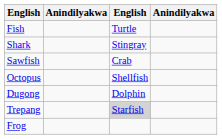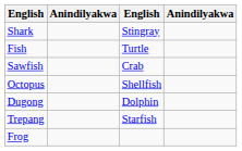rows swapped: Fish <-> Shark
Trepang | column 3: lightgrey background -> no background
